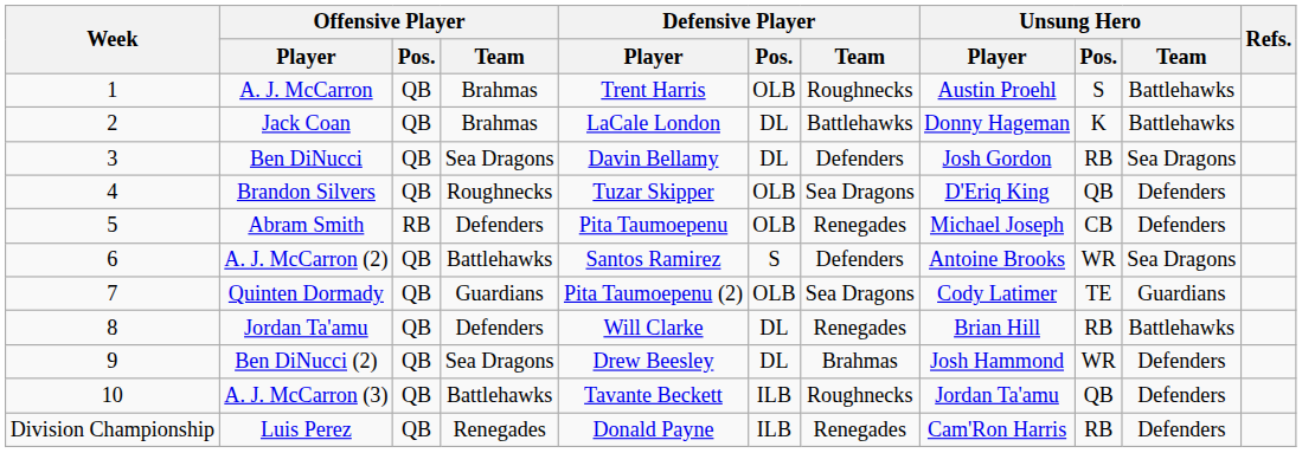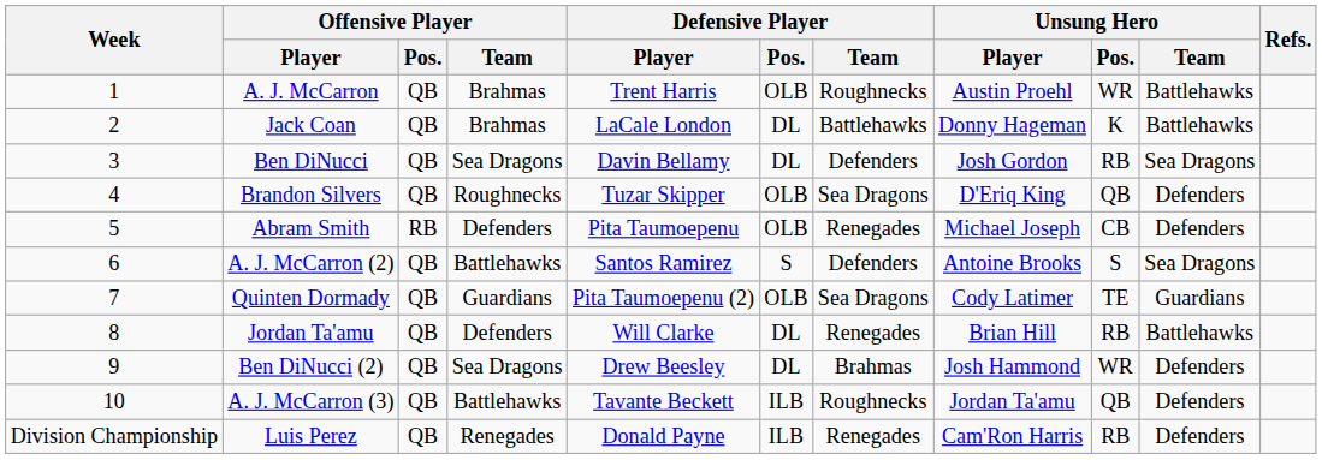A. J. McCarron | Unsung Hero / Pos.: S -> WR
A. J. McCarron (2) | Unsung Hero / Pos.: WR -> S
